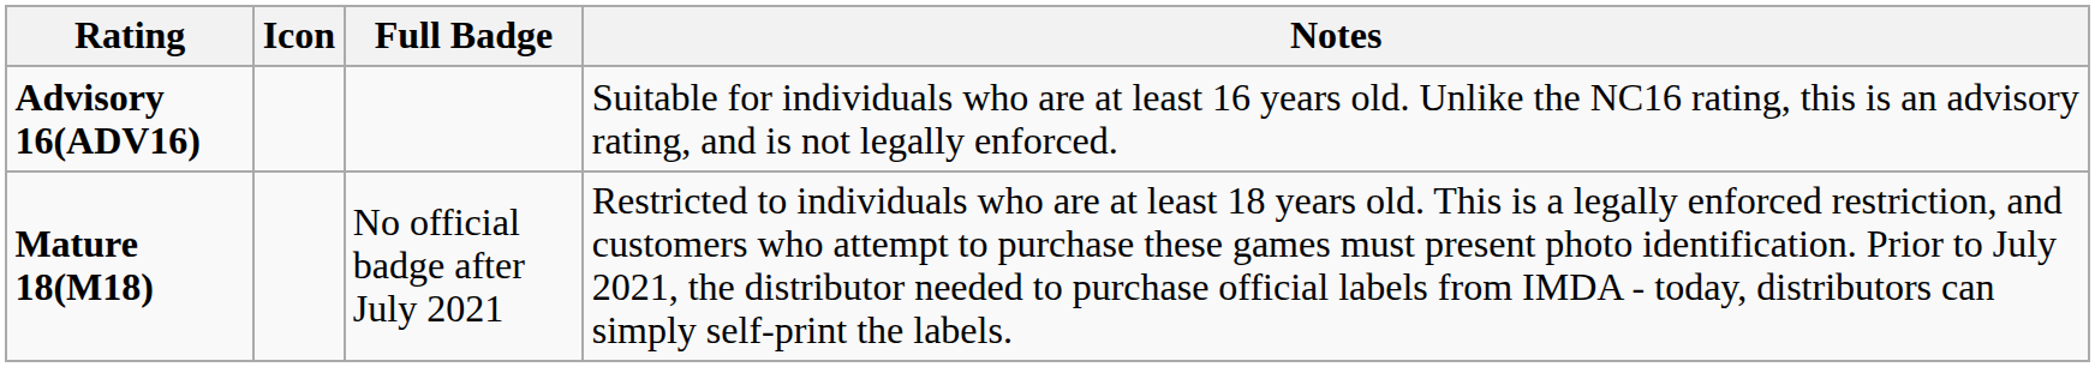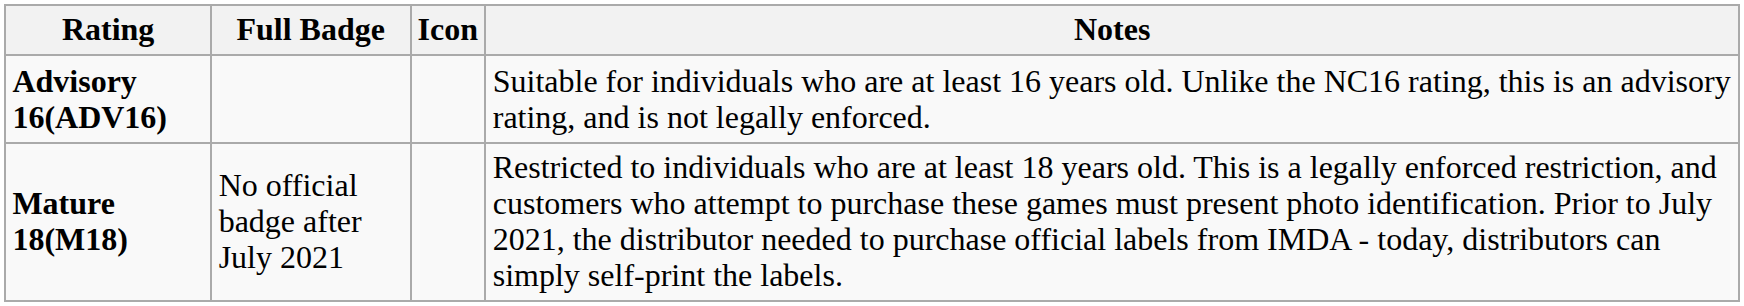columns swapped: Full Badge <-> Icon
